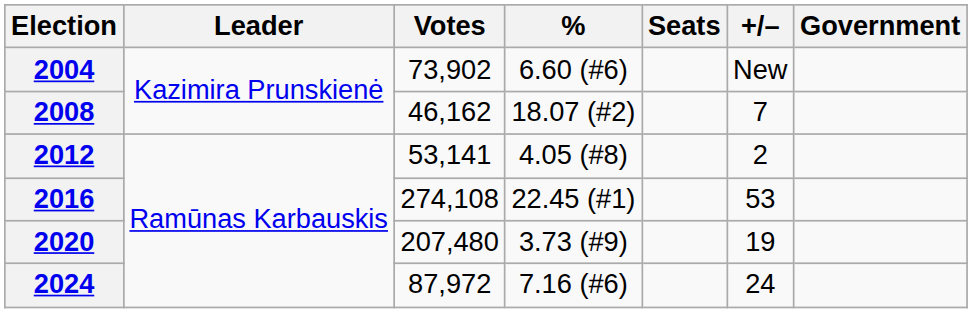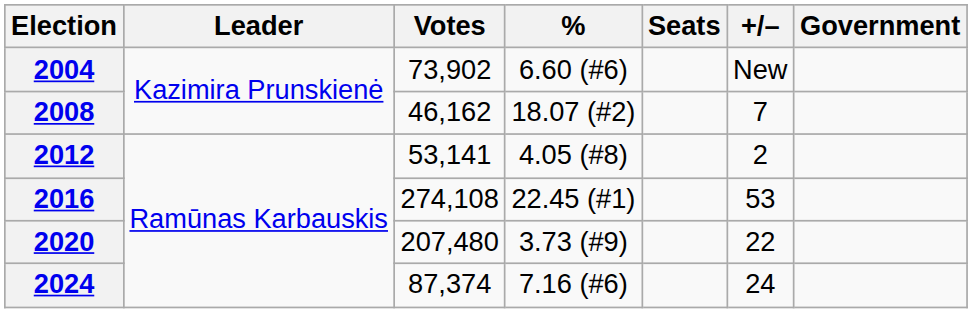2020 | +/–: 19 -> 22
2024 | Votes: 87,972 -> 87,374
